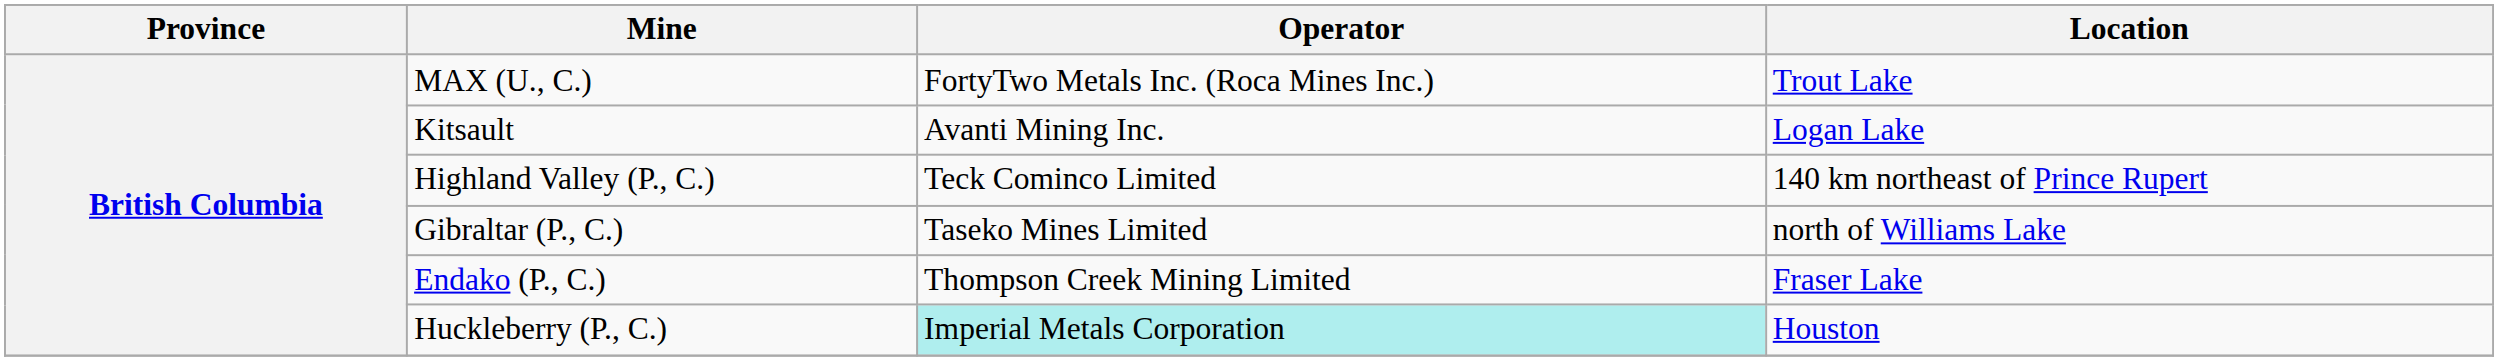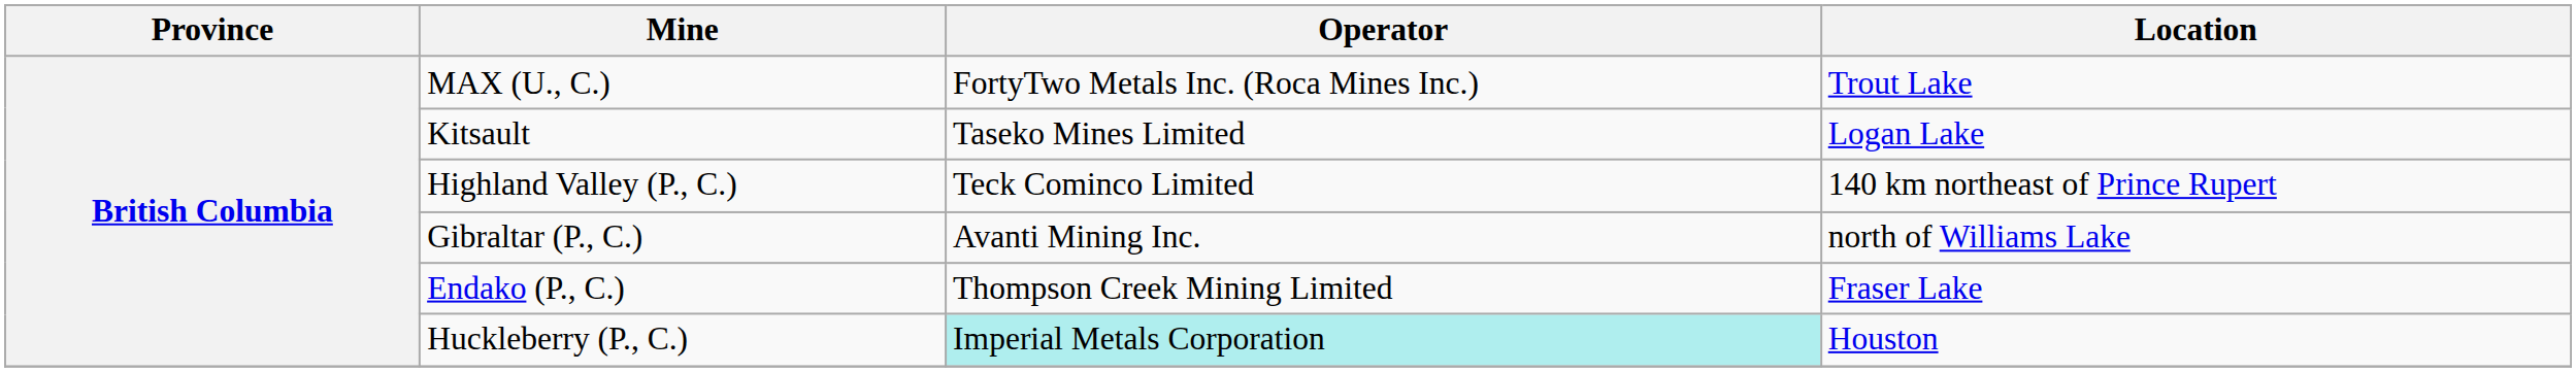Kitsault | Operator: Avanti Mining Inc. -> Taseko Mines Limited
Gibraltar (P., C.) | Operator: Taseko Mines Limited -> Avanti Mining Inc.
